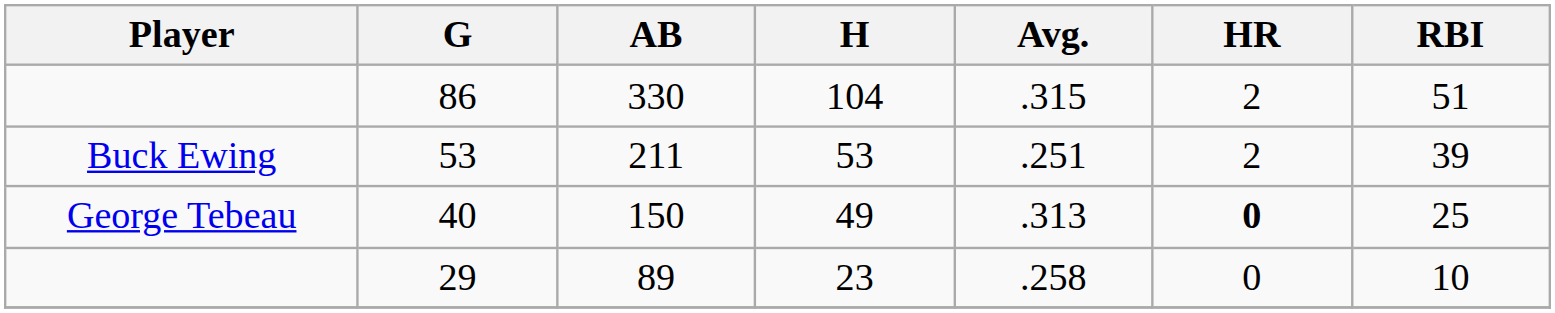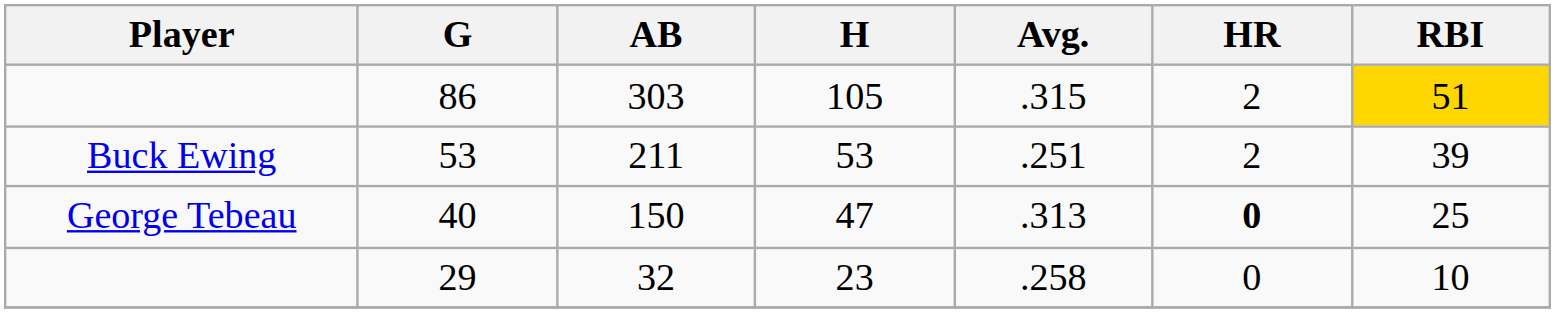86 | AB: 330 -> 303
86 | H: 104 -> 105
86 | RBI: no background -> gold background
40 | H: 49 -> 47
29 | AB: 89 -> 32
